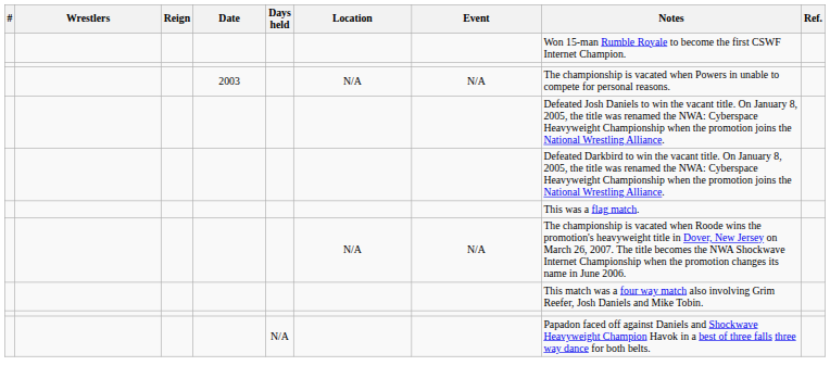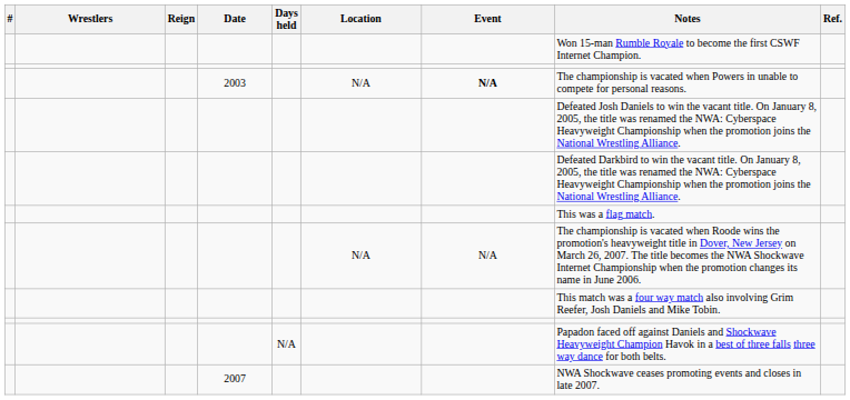2003 | Event: normal -> bold
+ row: 2007 | NWA Shockwave ceases promoting events and closes in late 2007.
